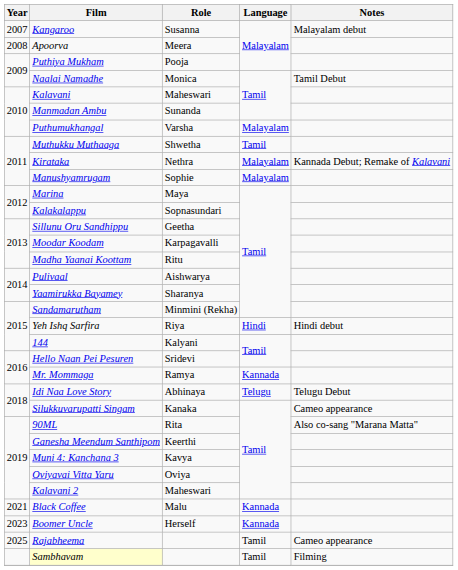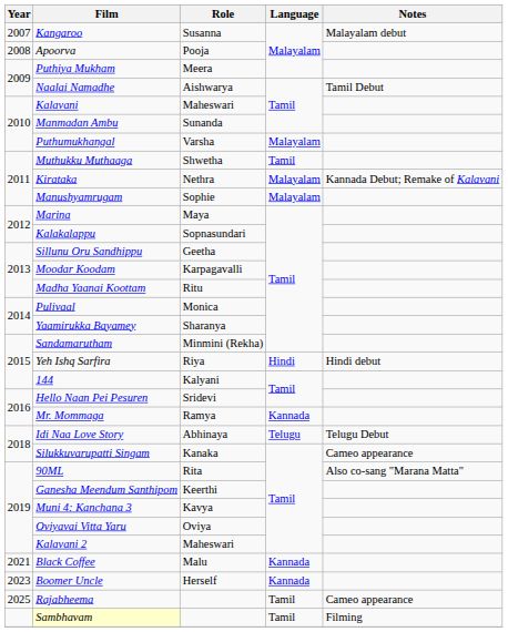Apoorva | Role: Meera -> Pooja
Puthiya Mukham | Role: Pooja -> Meera
Naalai Namadhe | Role: Monica -> Aishwarya
Pulivaal | Role: Aishwarya -> Monica
